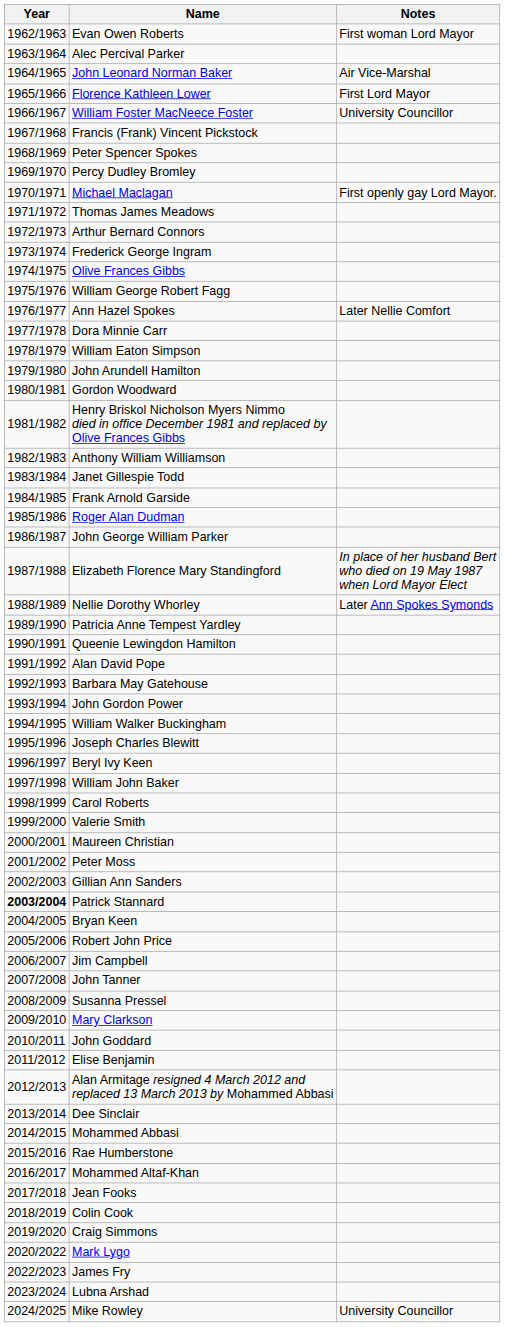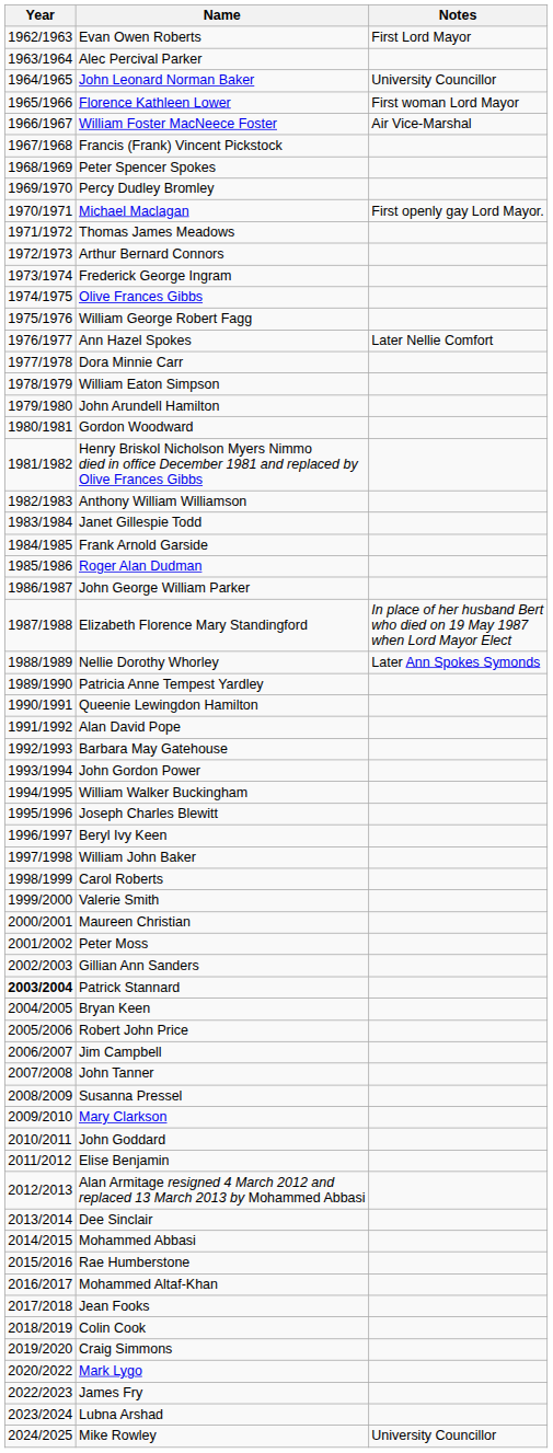Evan Owen Roberts | Notes: First woman Lord Mayor -> First Lord Mayor
John Leonard Norman Baker | Notes: Air Vice-Marshal -> University Councillor
Florence Kathleen Lower | Notes: First Lord Mayor -> First woman Lord Mayor
William Foster MacNeece Foster | Notes: University Councillor -> Air Vice-Marshal
